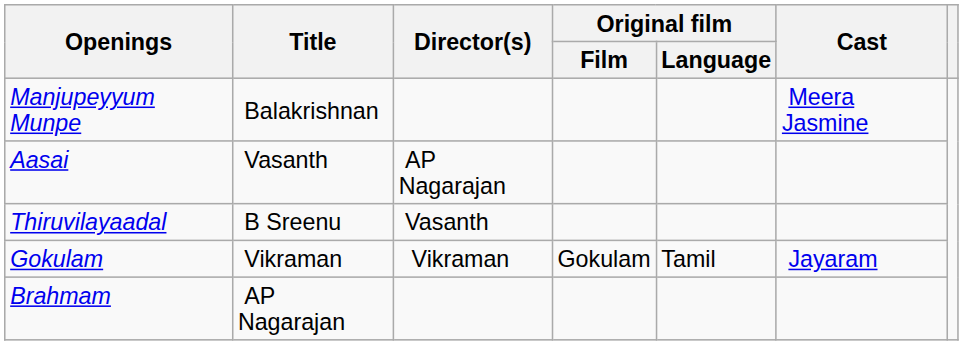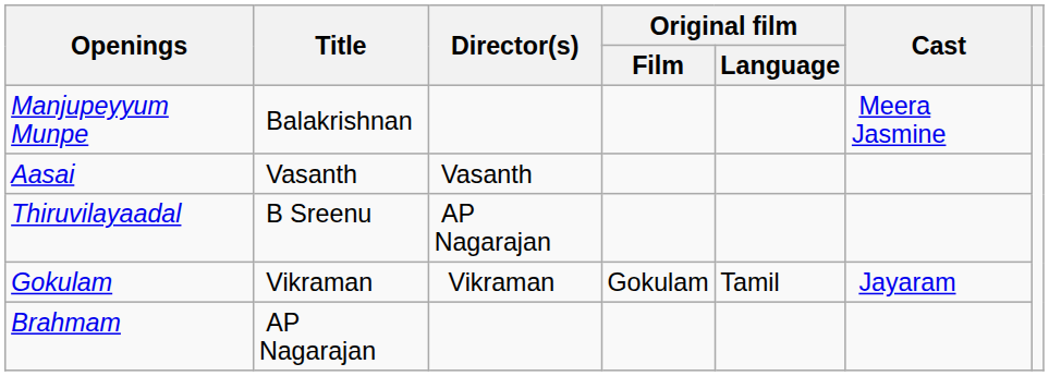Aasai | Director(s): AP Nagarajan -> Vasanth
Thiruvilayaadal | Director(s): Vasanth -> AP Nagarajan
